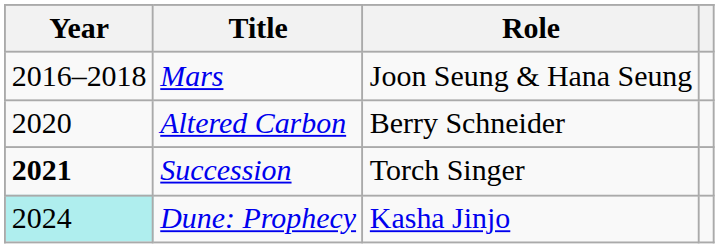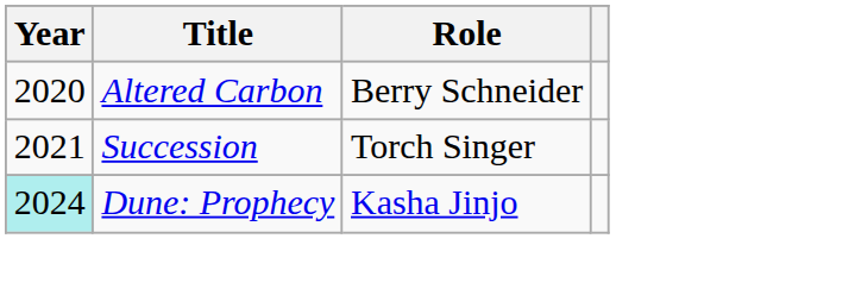- row: 2016–2018 | Mars | Joon Seung & Hana Seung
Succession | Year: bold -> normal
